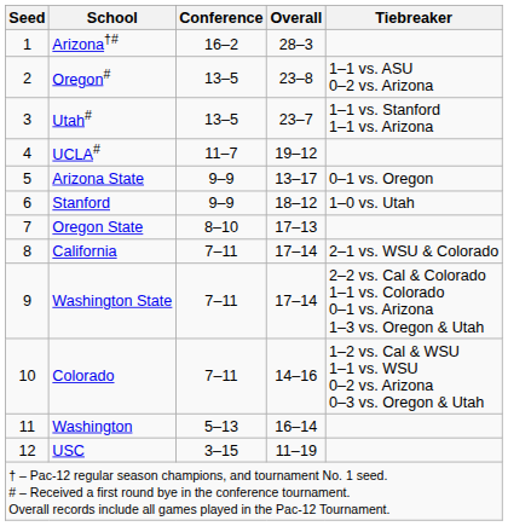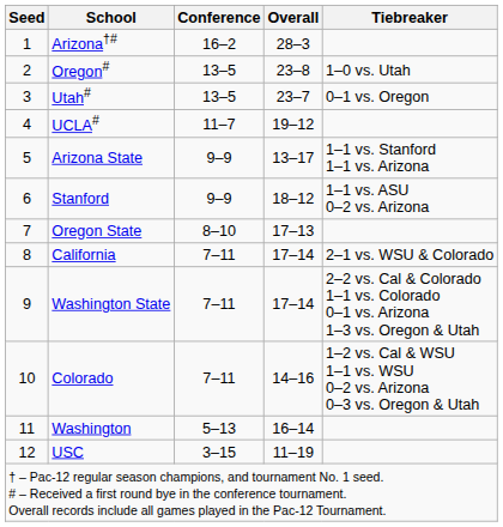Oregon# | Tiebreaker: 1–1 vs. ASU 0–2 vs. Arizona -> 1–0 vs. Utah
Utah# | Tiebreaker: 1–1 vs. Stanford 1–1 vs. Arizona -> 0–1 vs. Oregon
Arizona State | Tiebreaker: 0–1 vs. Oregon -> 1–1 vs. Stanford 1–1 vs. Arizona
Stanford | Tiebreaker: 1–0 vs. Utah -> 1–1 vs. ASU 0–2 vs. Arizona
